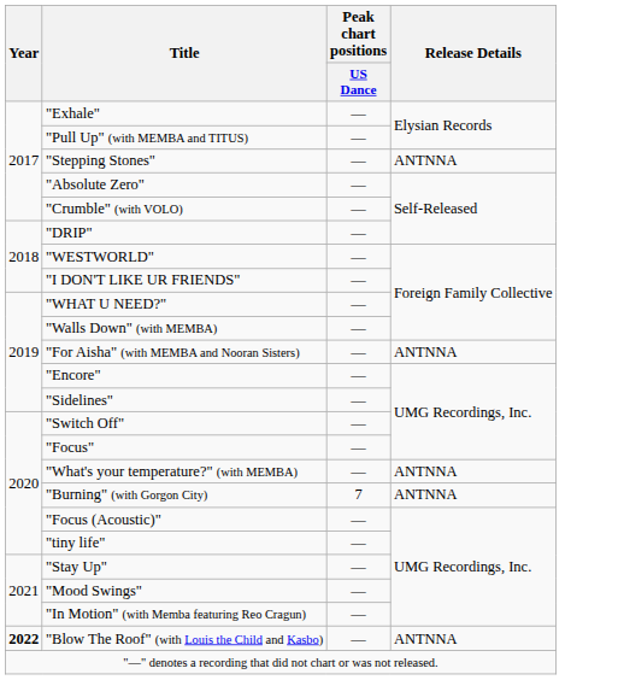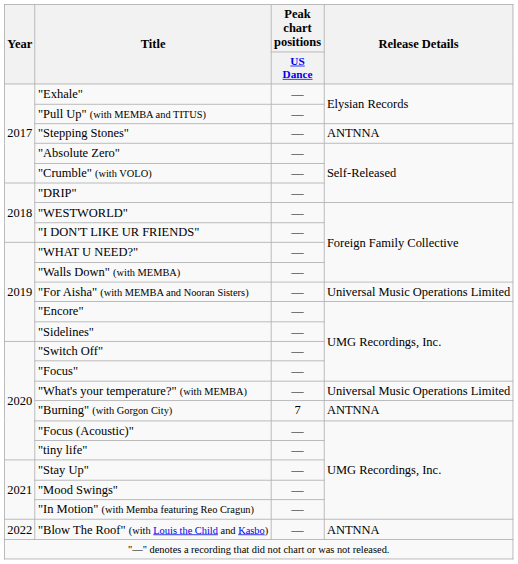"For Aisha" (with MEMBA and Nooran Sisters) | Release Details: ANTNNA -> Universal Music Operations Limited
"What's your temperature?" (with MEMBA) | Release Details: ANTNNA -> Universal Music Operations Limited
"Blow The Roof" (with Louis the Child and Kasbo) | Year: bold -> normal
